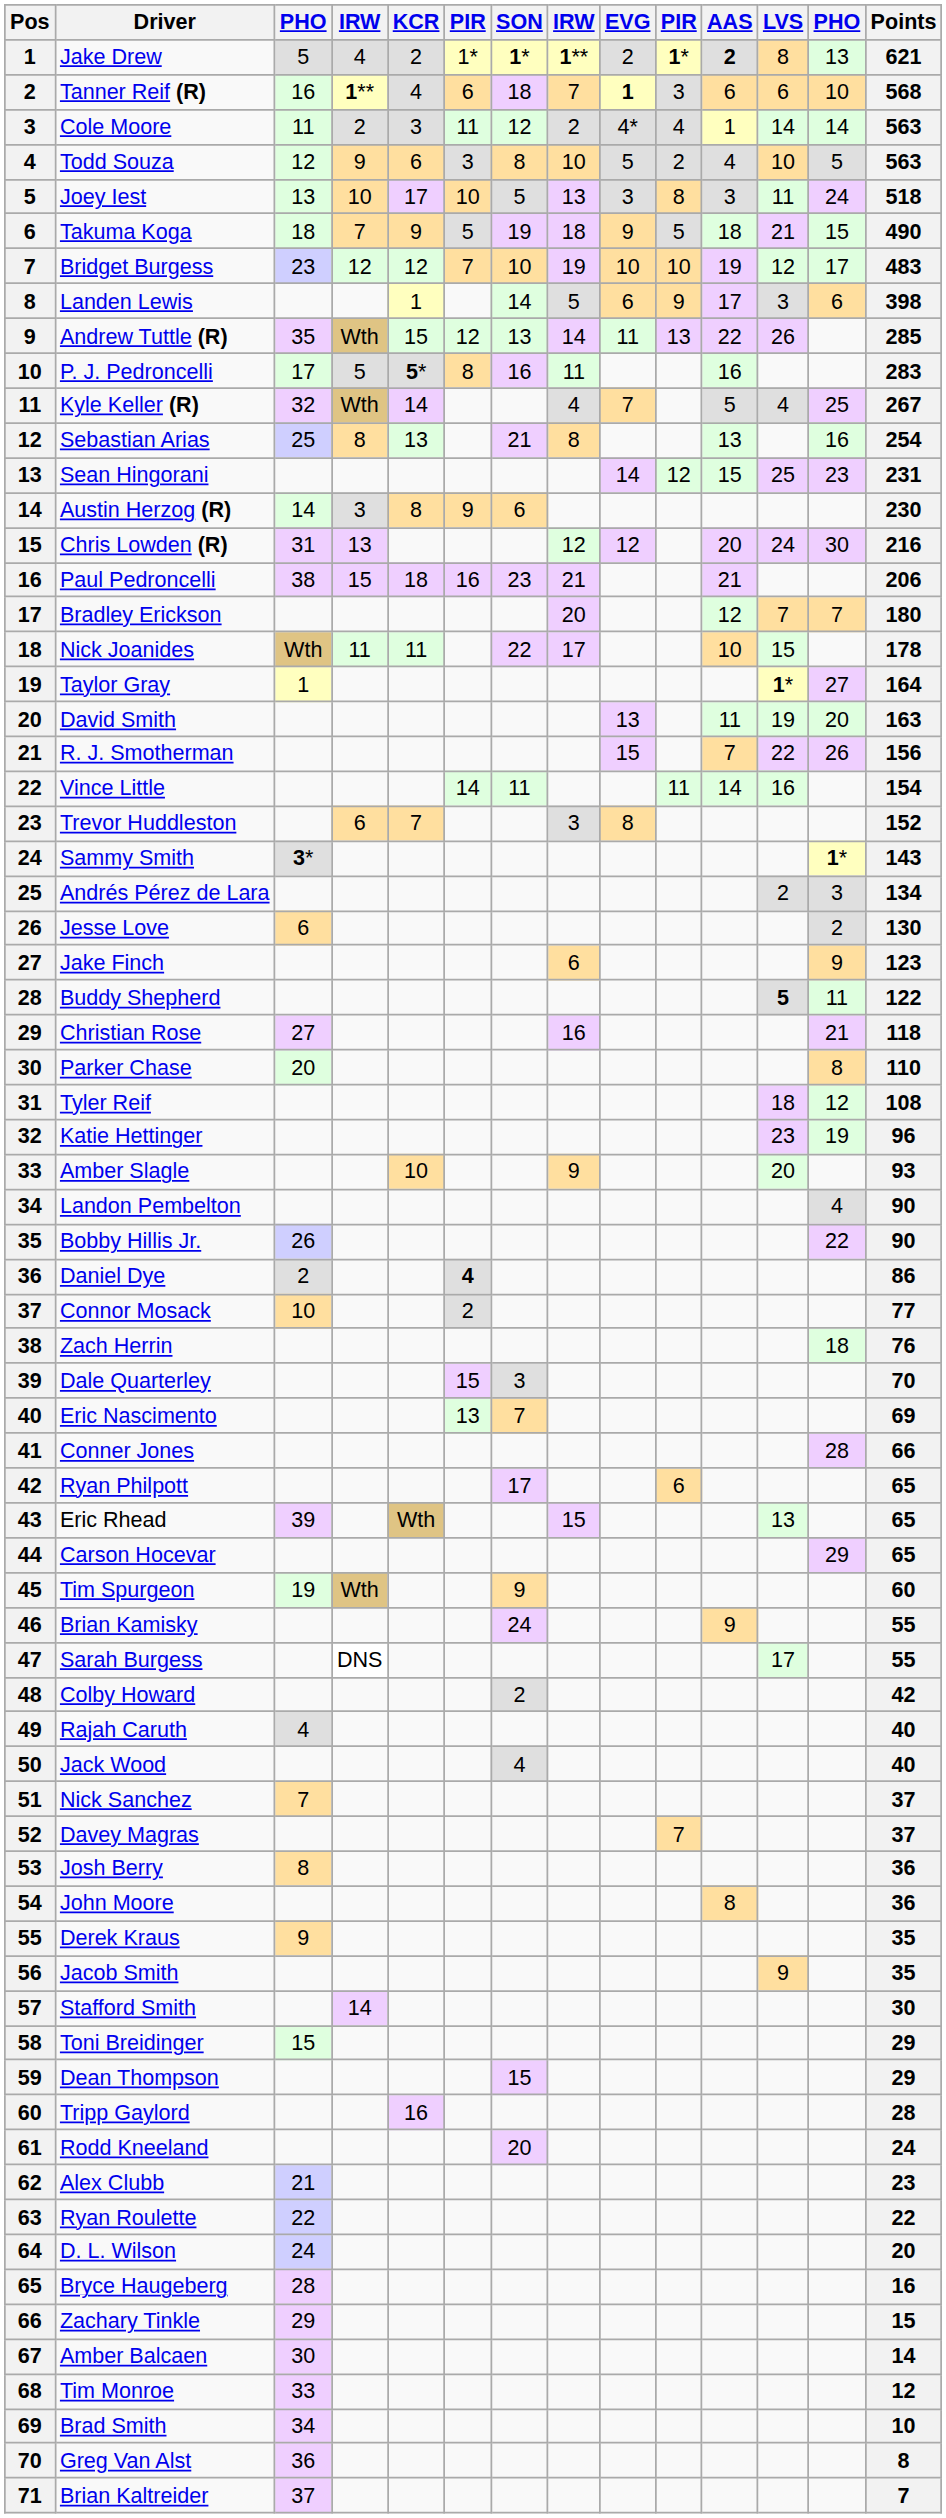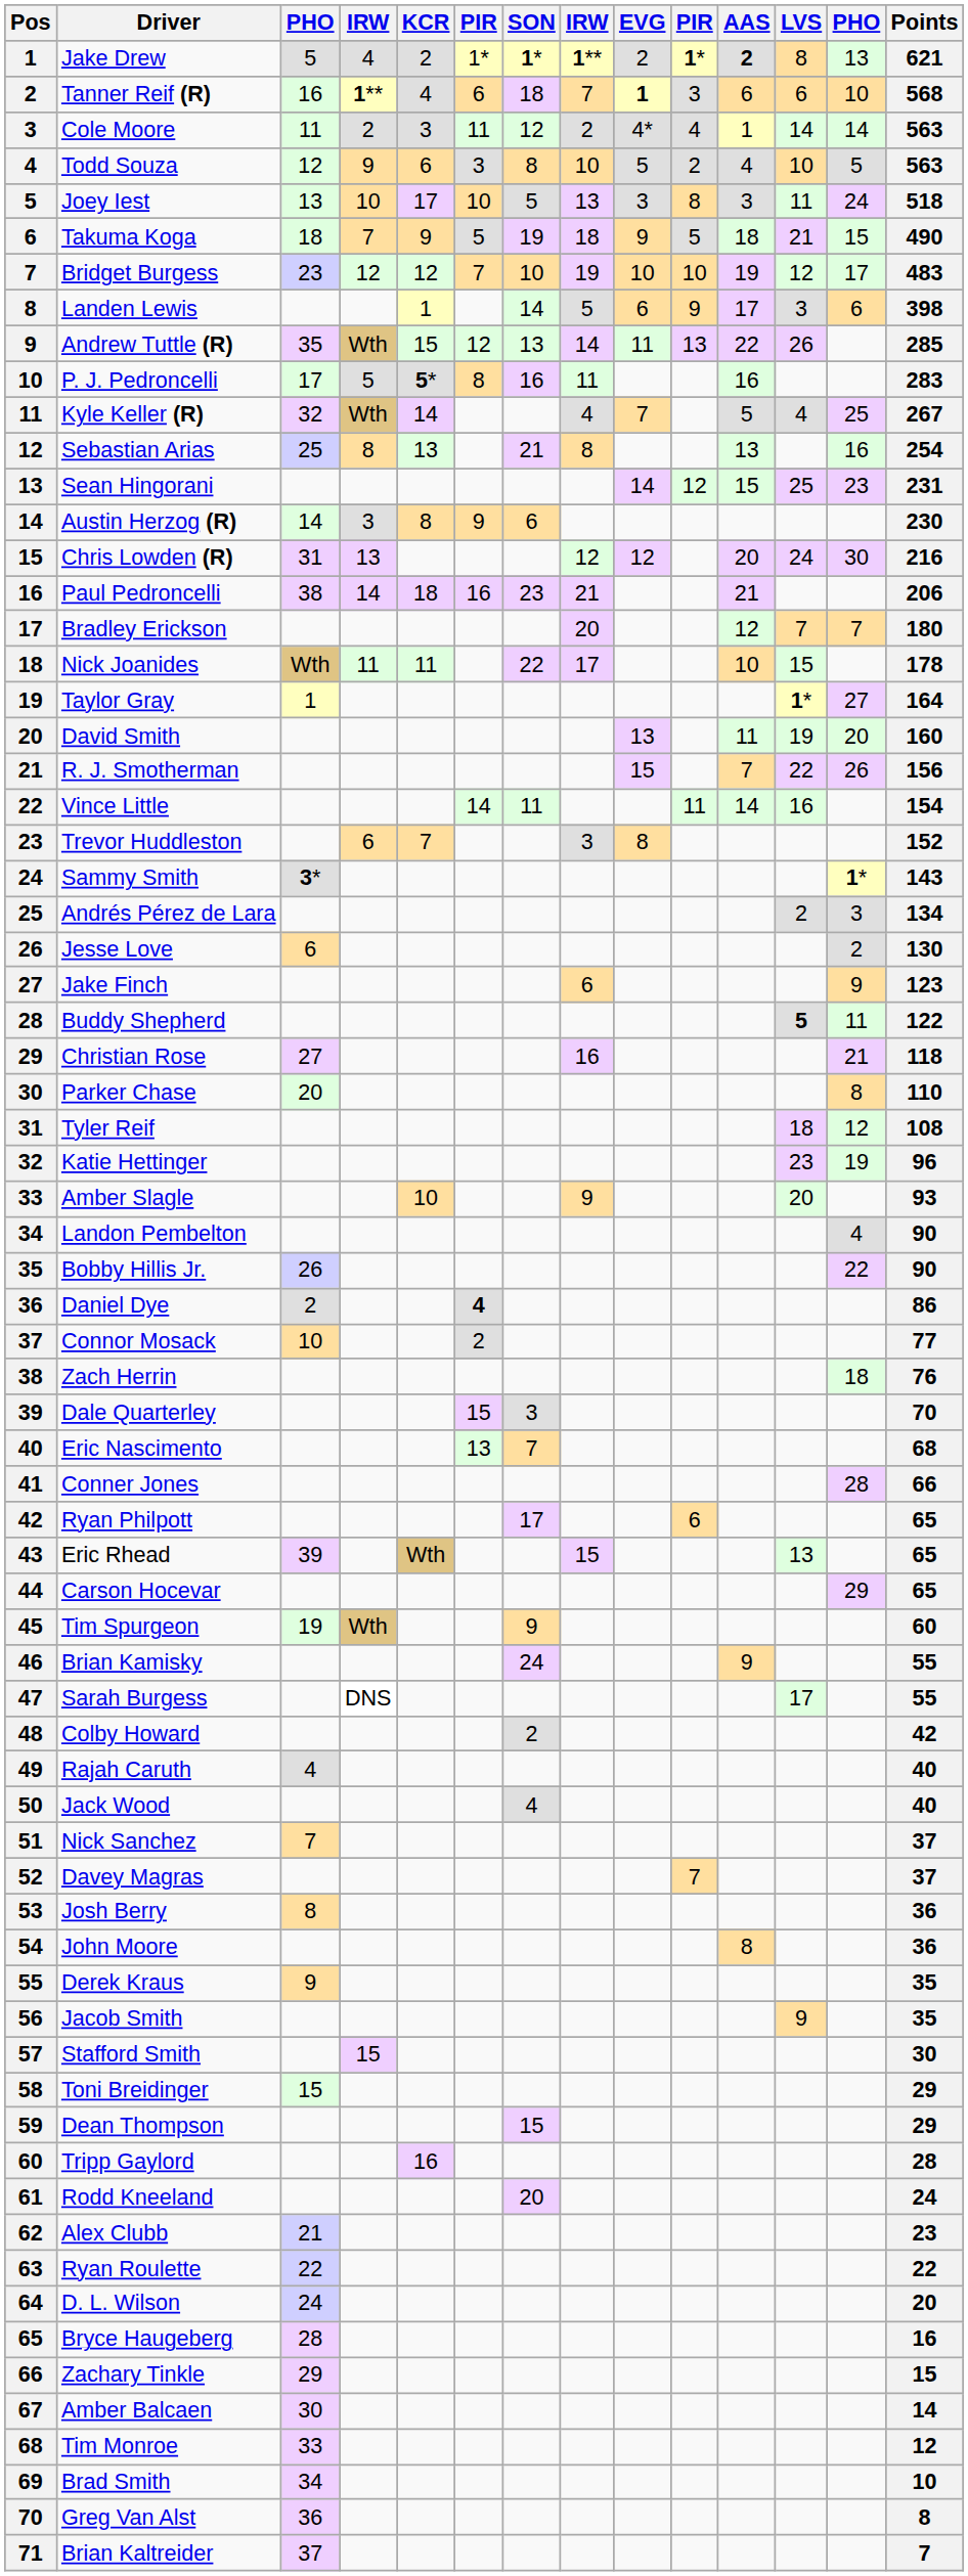Paul Pedroncelli | column 4: 15 -> 14
David Smith | Points: 163 -> 160
Eric Nascimento | Points: 69 -> 68
Stafford Smith | column 4: 14 -> 15
